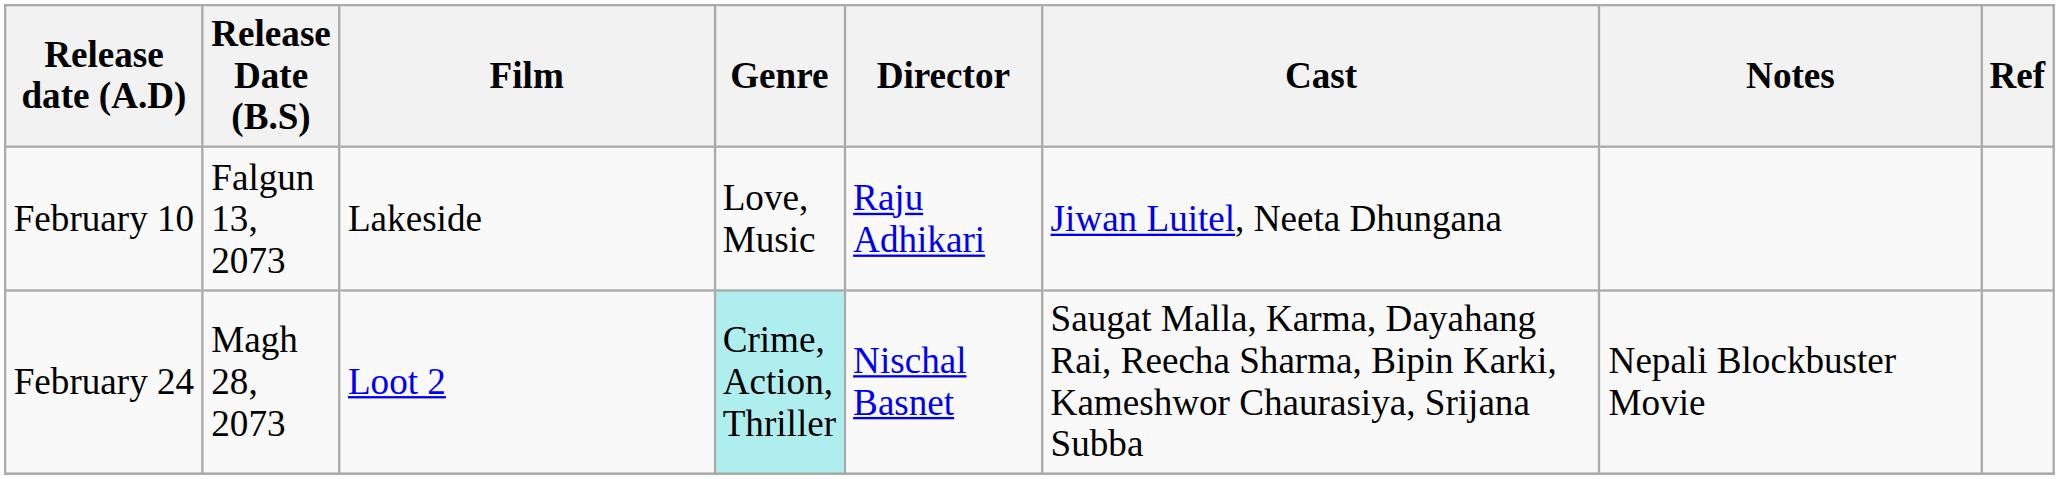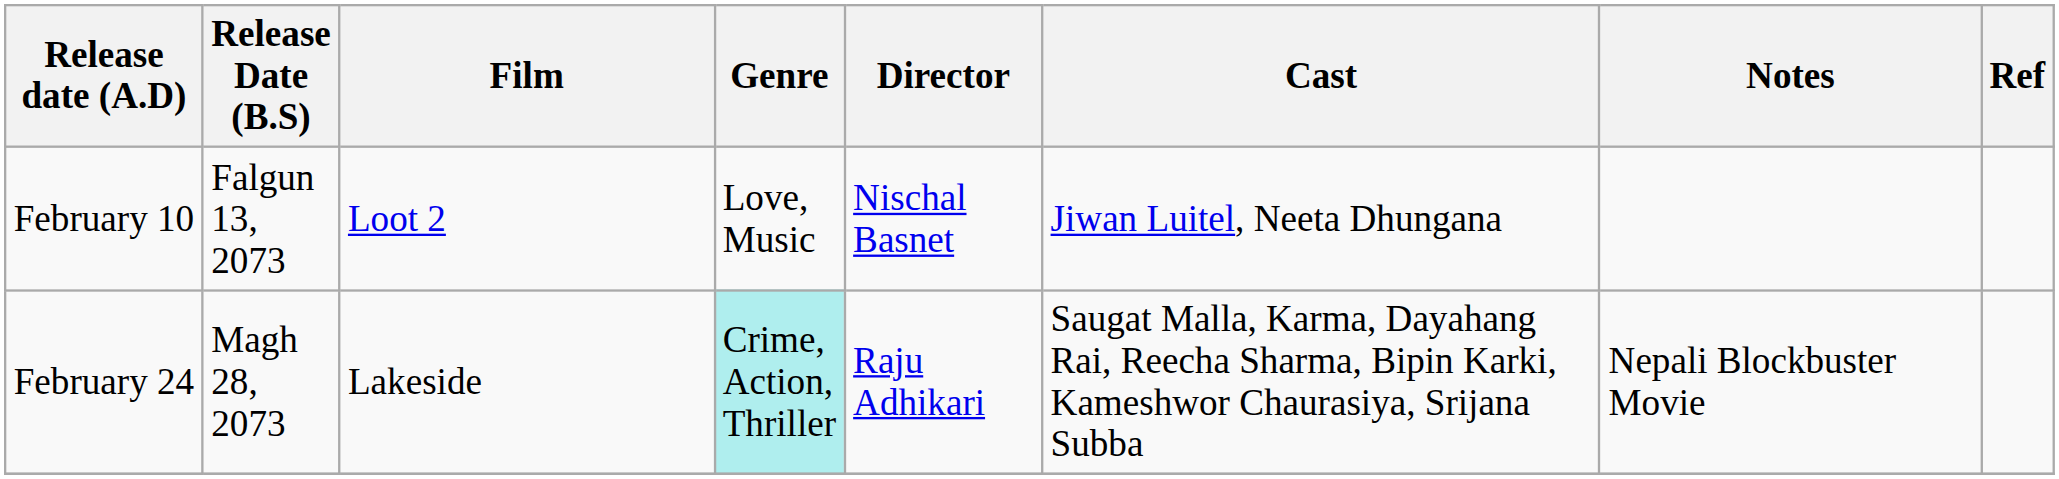February 10 | Film: Lakeside -> Loot 2
February 10 | Director: Raju Adhikari -> Nischal Basnet
February 24 | Film: Loot 2 -> Lakeside
February 24 | Director: Nischal Basnet -> Raju Adhikari
